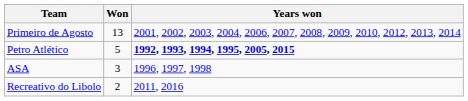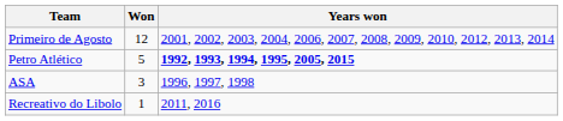Primeiro de Agosto | Won: 13 -> 12
Recreativo do Libolo | Won: 2 -> 1
